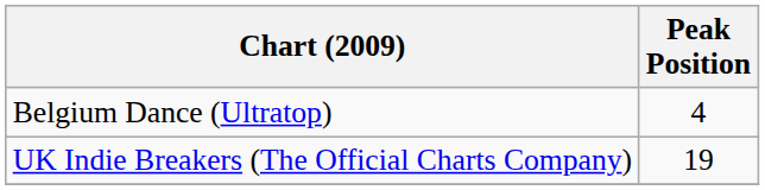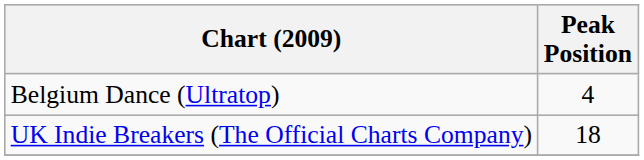UK Indie Breakers (The Official Charts Company) | Peak Position: 19 -> 18
